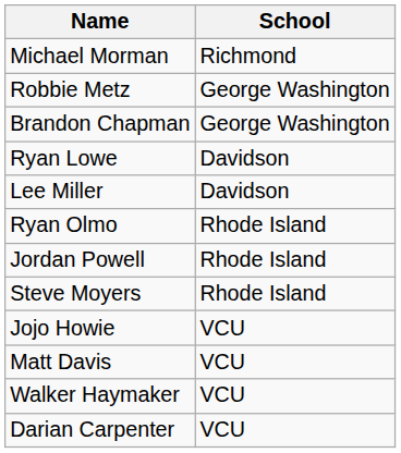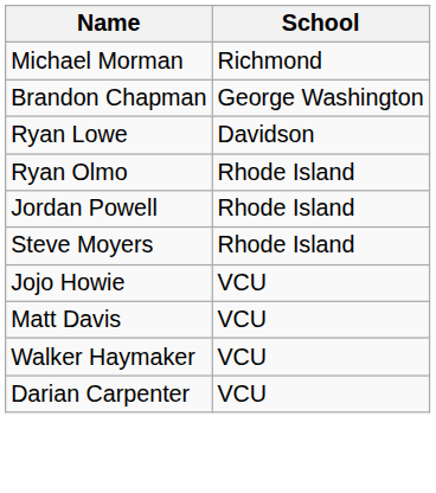- row: Robbie Metz | George Washington
- row: Lee Miller | Davidson
